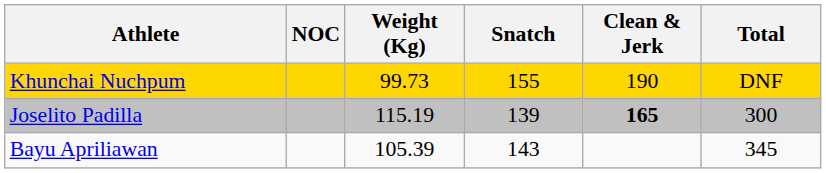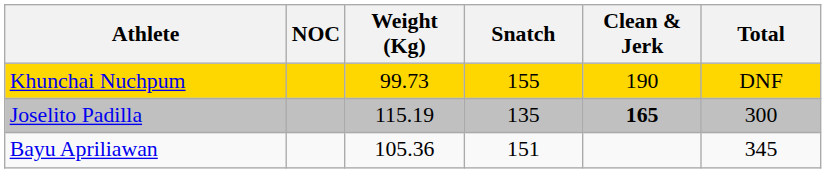Joselito Padilla | Snatch: 139 -> 135
Bayu Apriliawan | Weight (Kg): 105.39 -> 105.36
Bayu Apriliawan | Snatch: 143 -> 151
